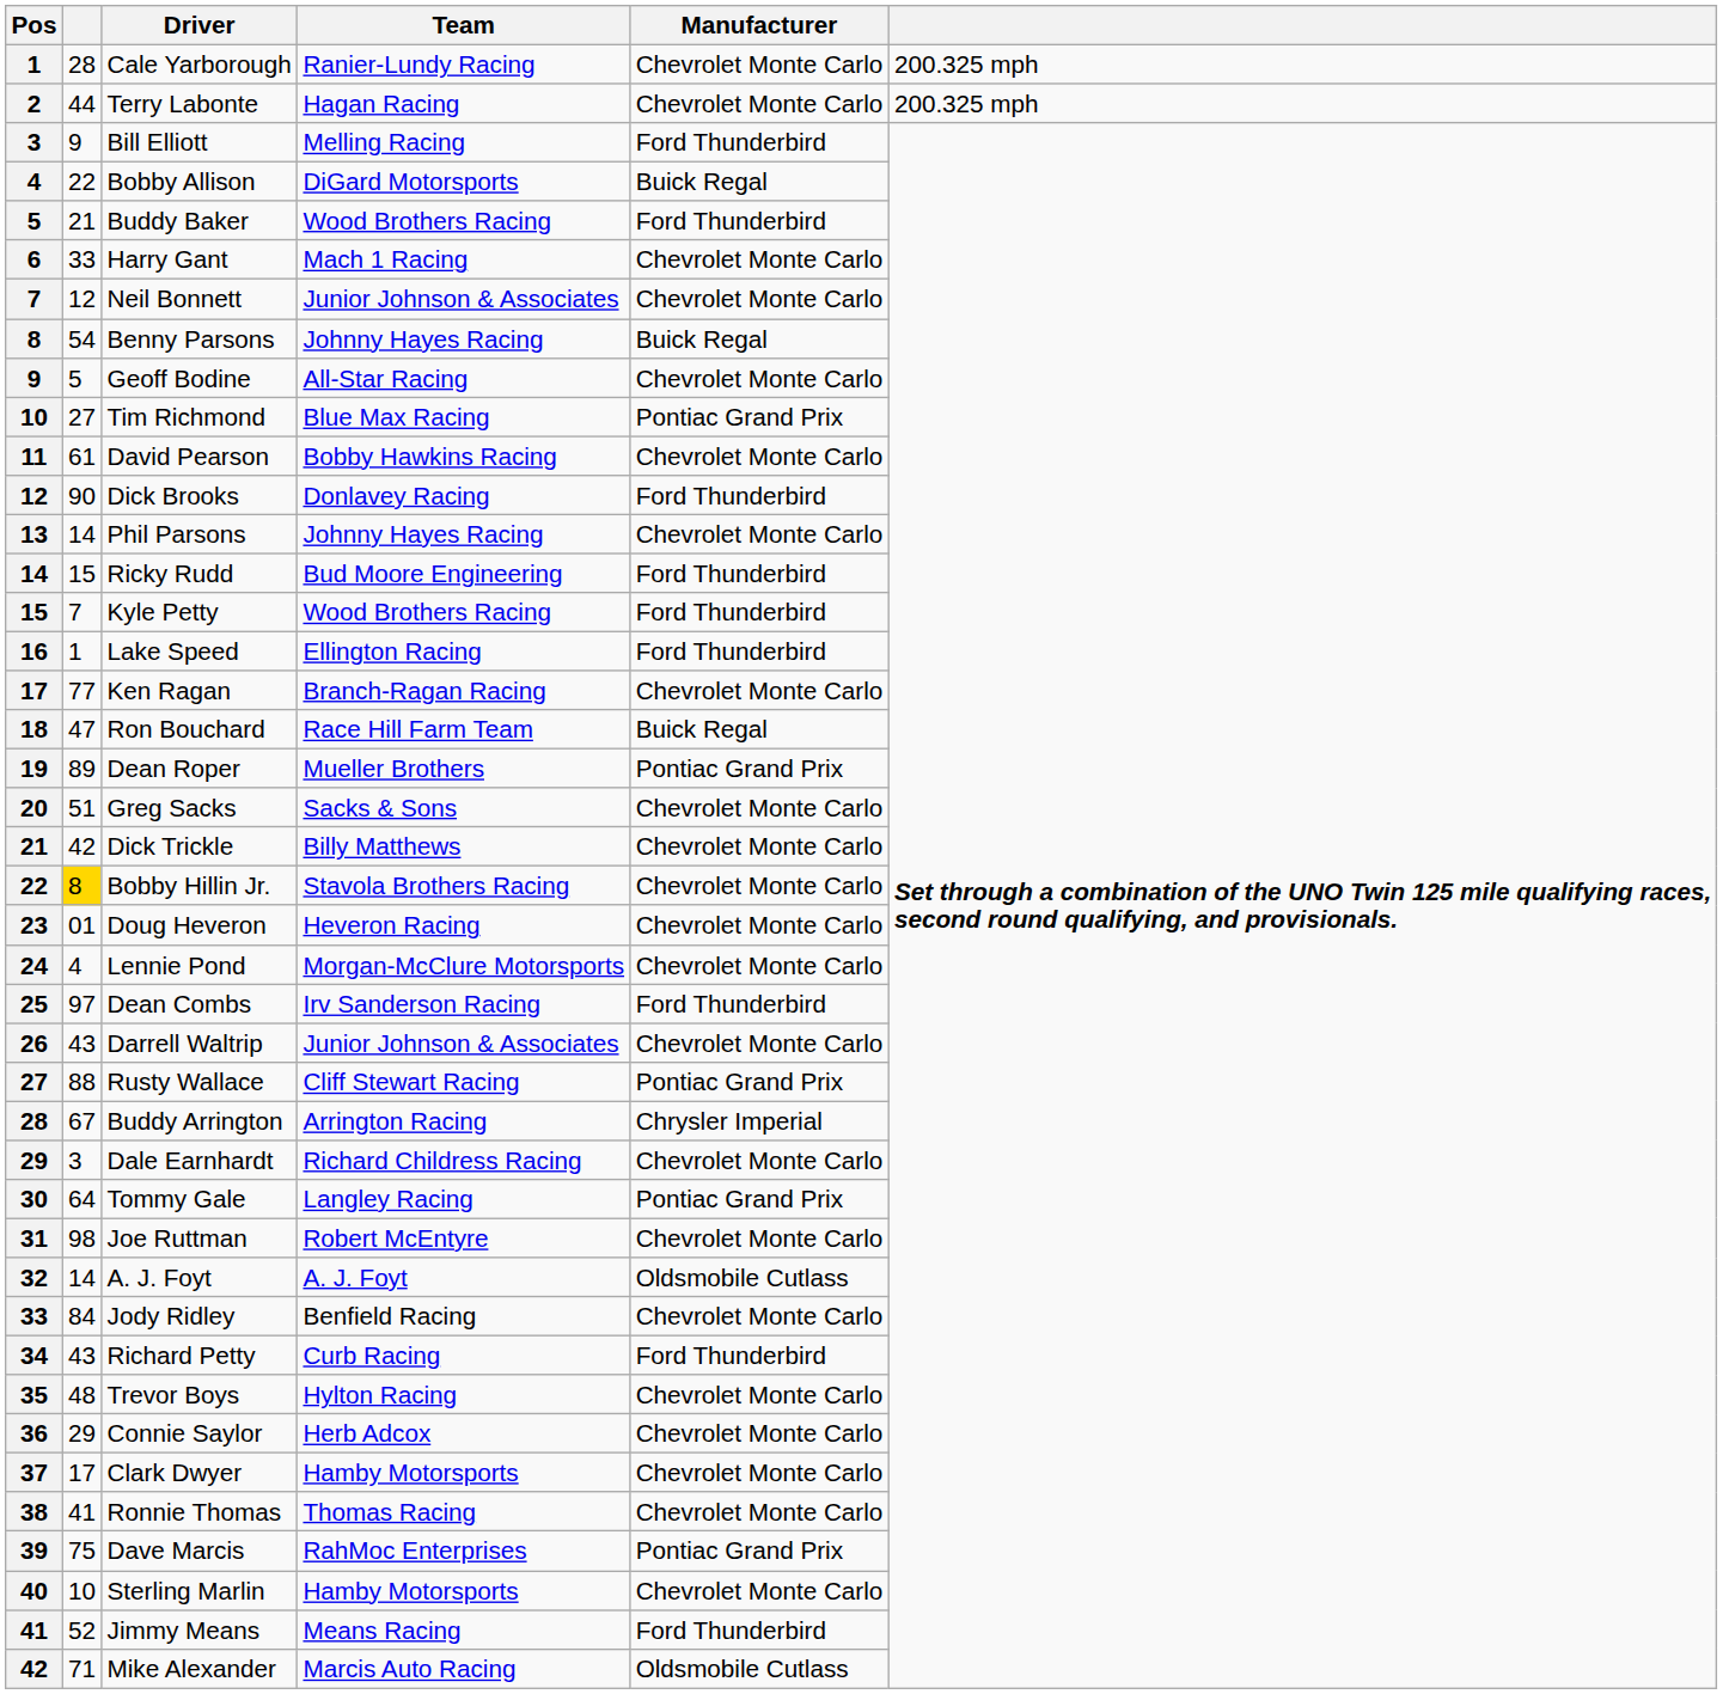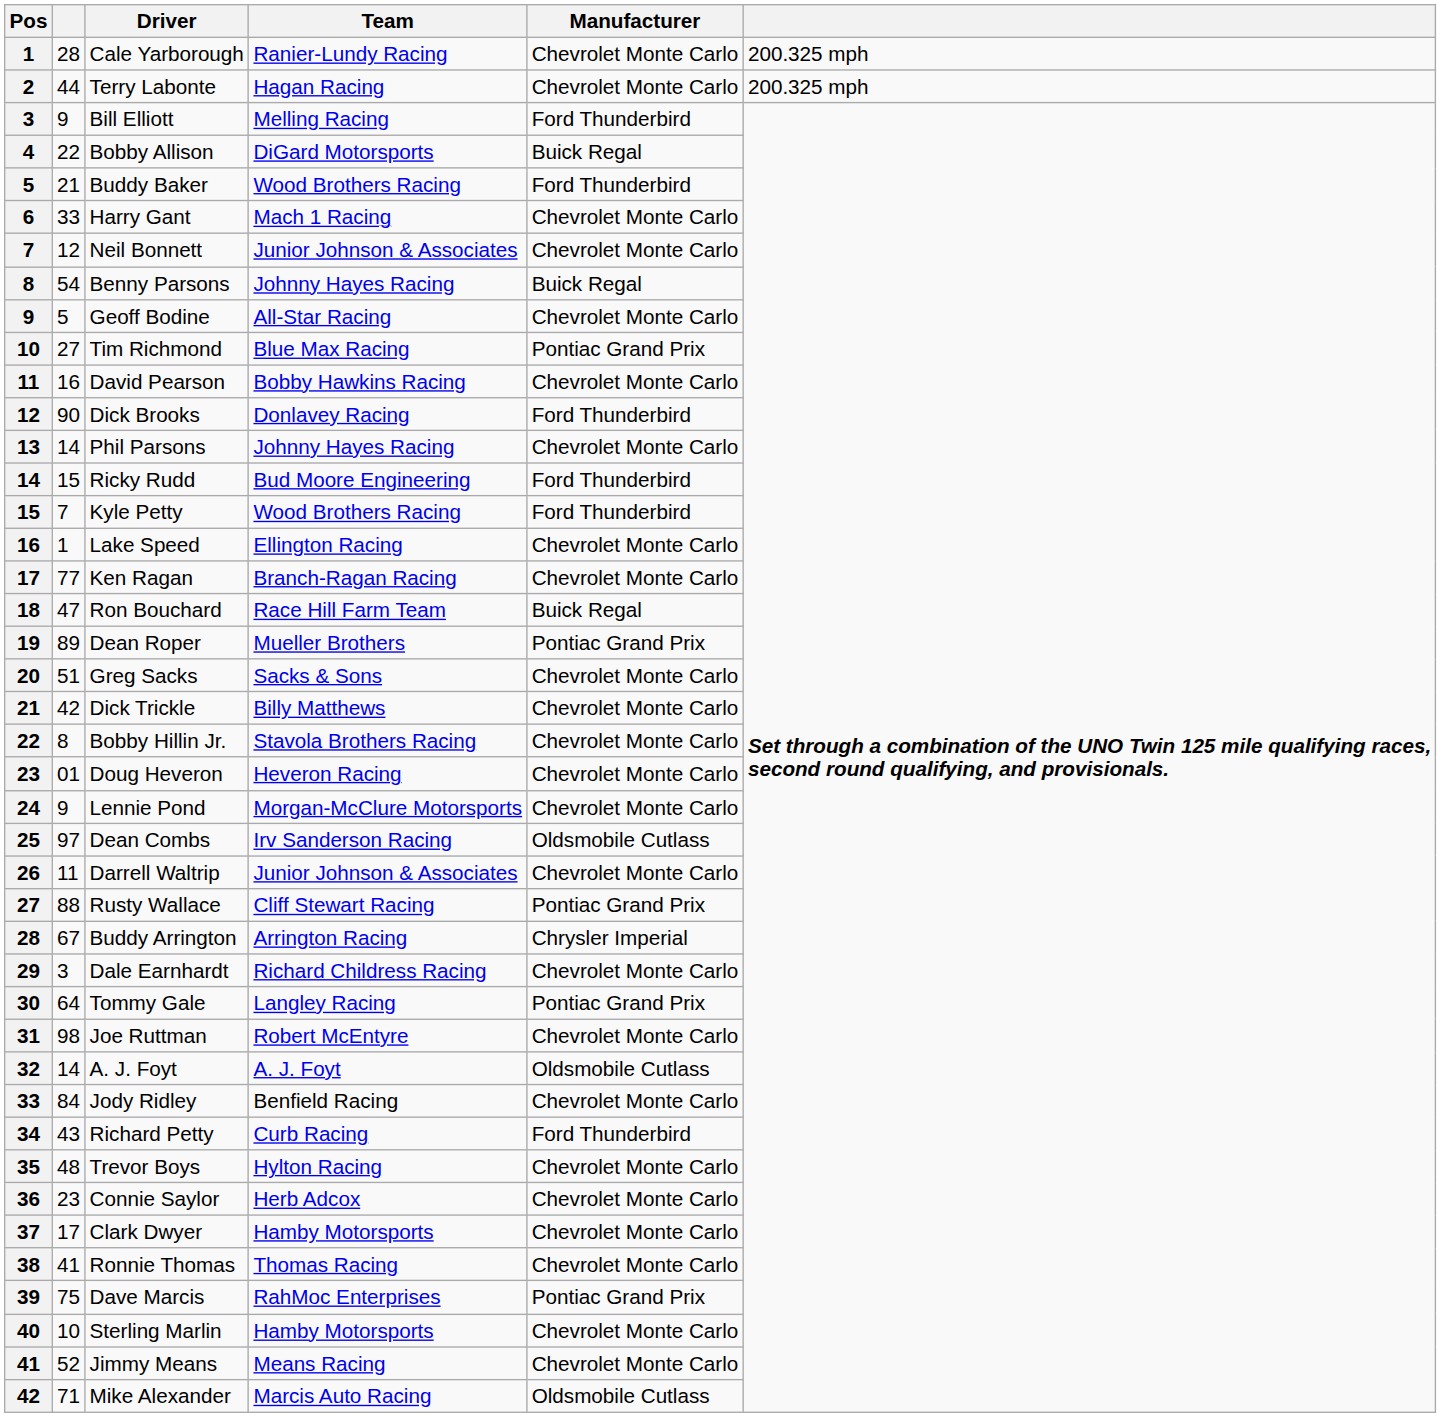David Pearson | column 2: 61 -> 16
Lake Speed | Manufacturer: Ford Thunderbird -> Chevrolet Monte Carlo
Bobby Hillin Jr. | column 2: gold background -> no background
Lennie Pond | column 2: 4 -> 9
Dean Combs | Manufacturer: Ford Thunderbird -> Oldsmobile Cutlass
Darrell Waltrip | column 2: 43 -> 11
Connie Saylor | column 2: 29 -> 23
Jimmy Means | Manufacturer: Ford Thunderbird -> Chevrolet Monte Carlo
